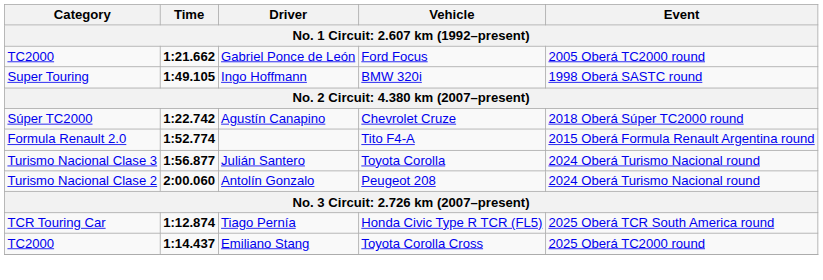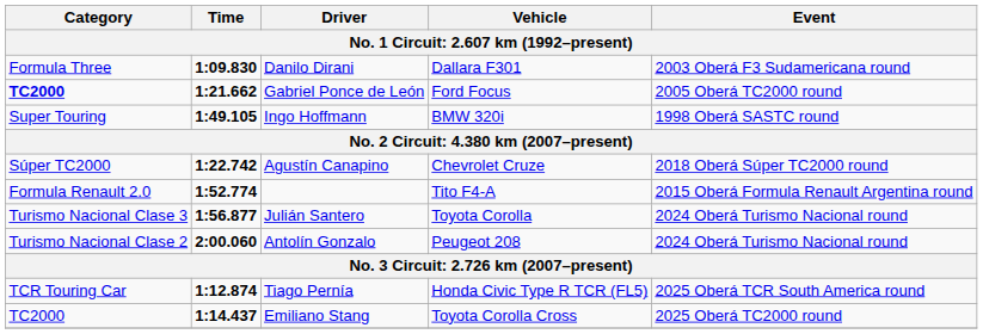+ row: Formula Three | 1:09.830 | Danilo Dirani | Dallara F301 | 2003 Oberá F3 Sudamericana round
Gabriel Ponce de León | Category: normal -> bold
